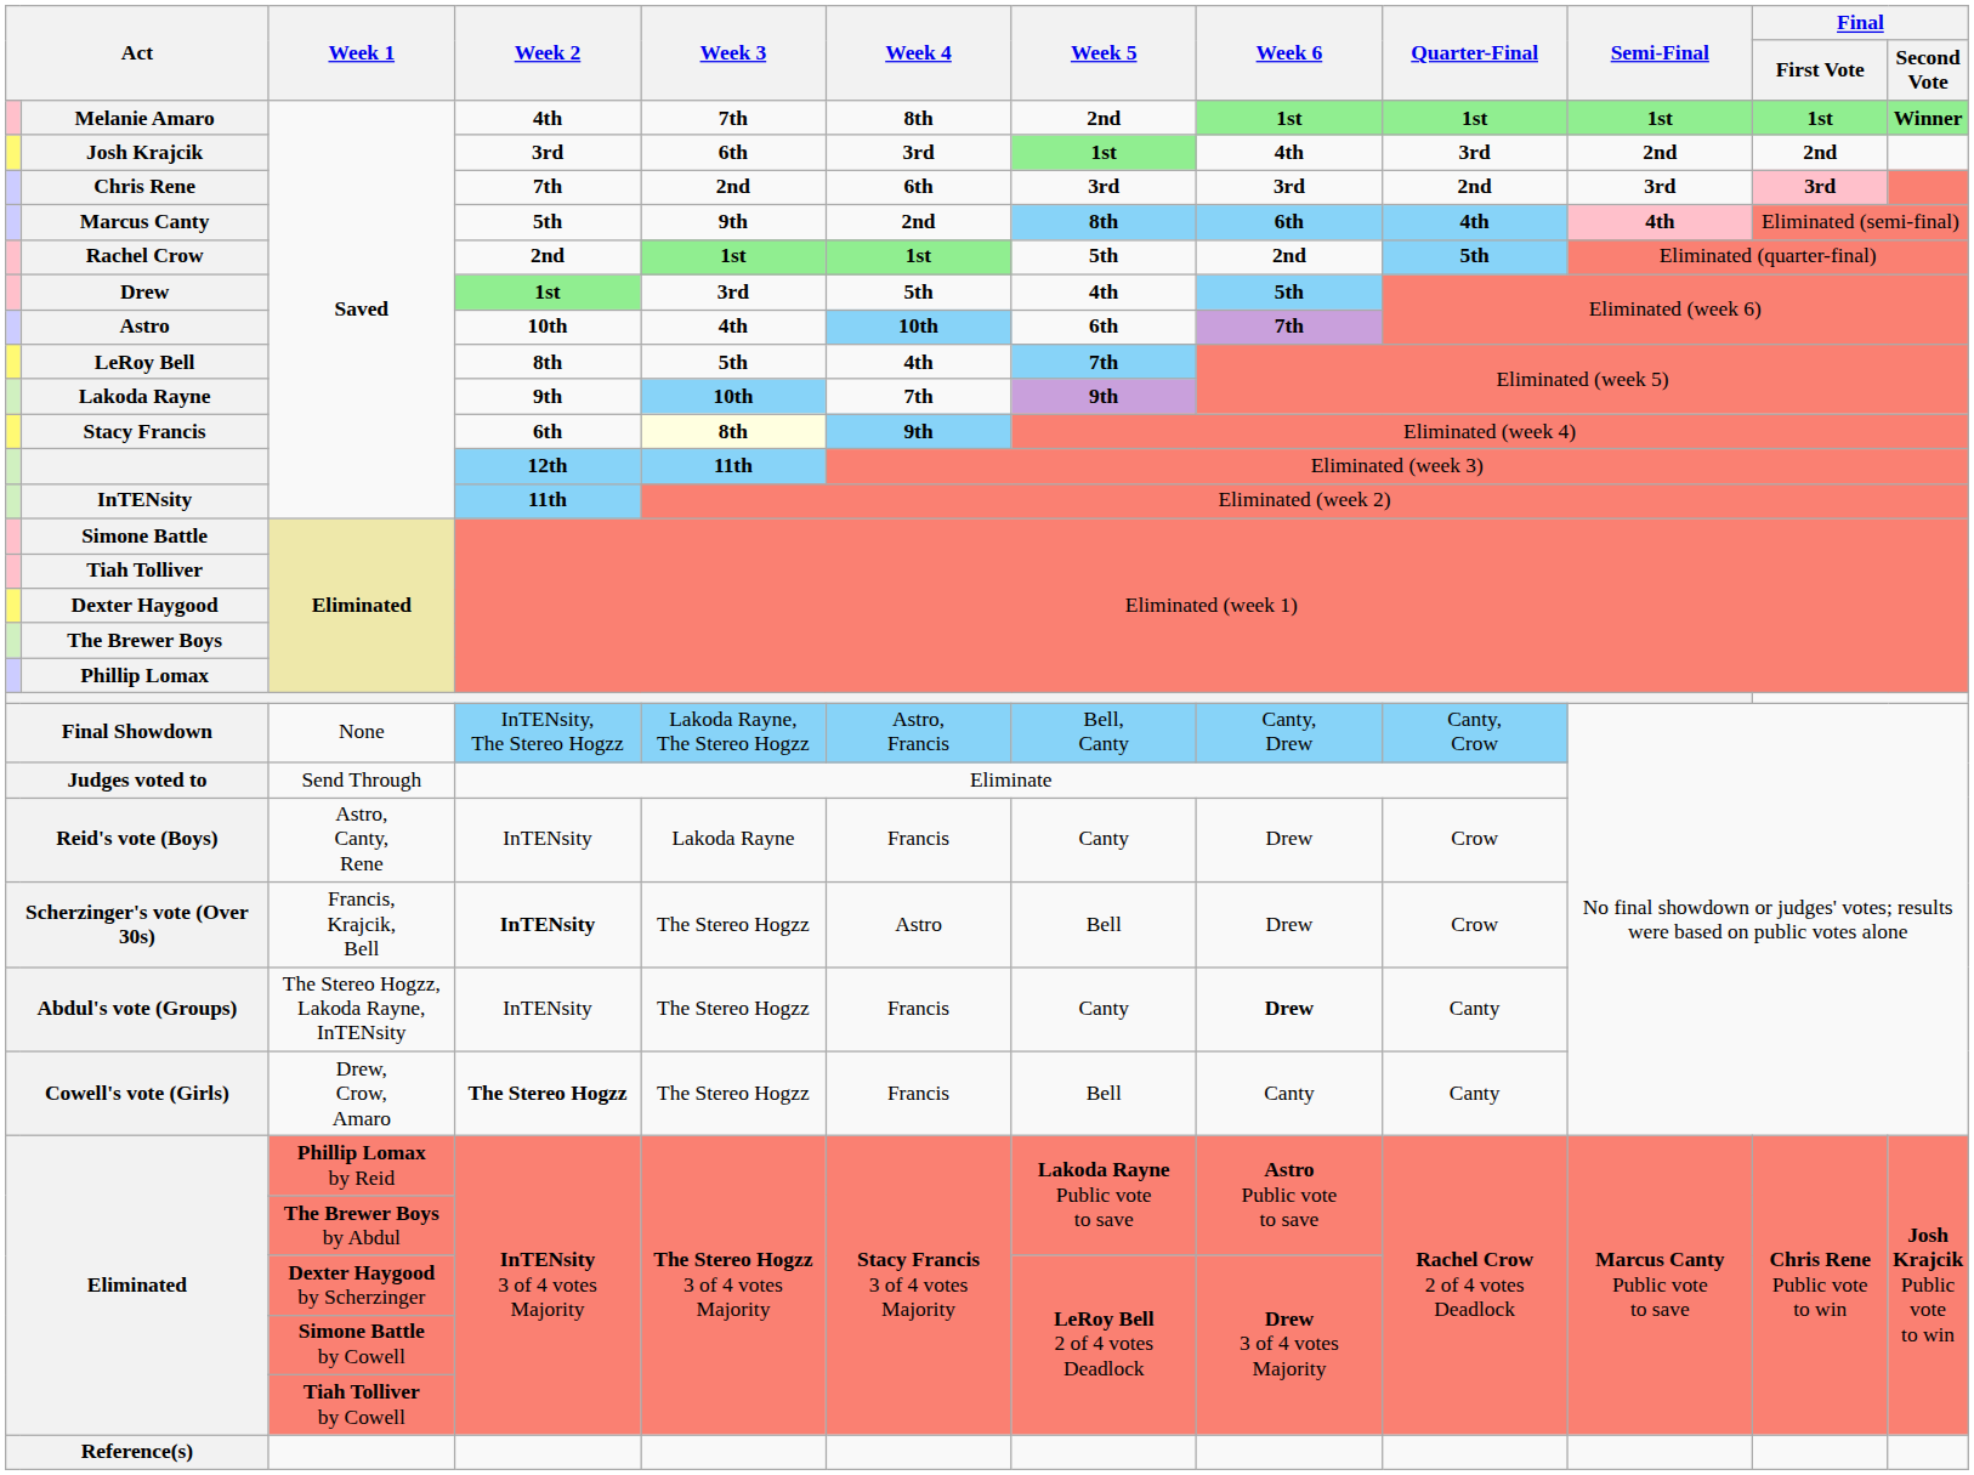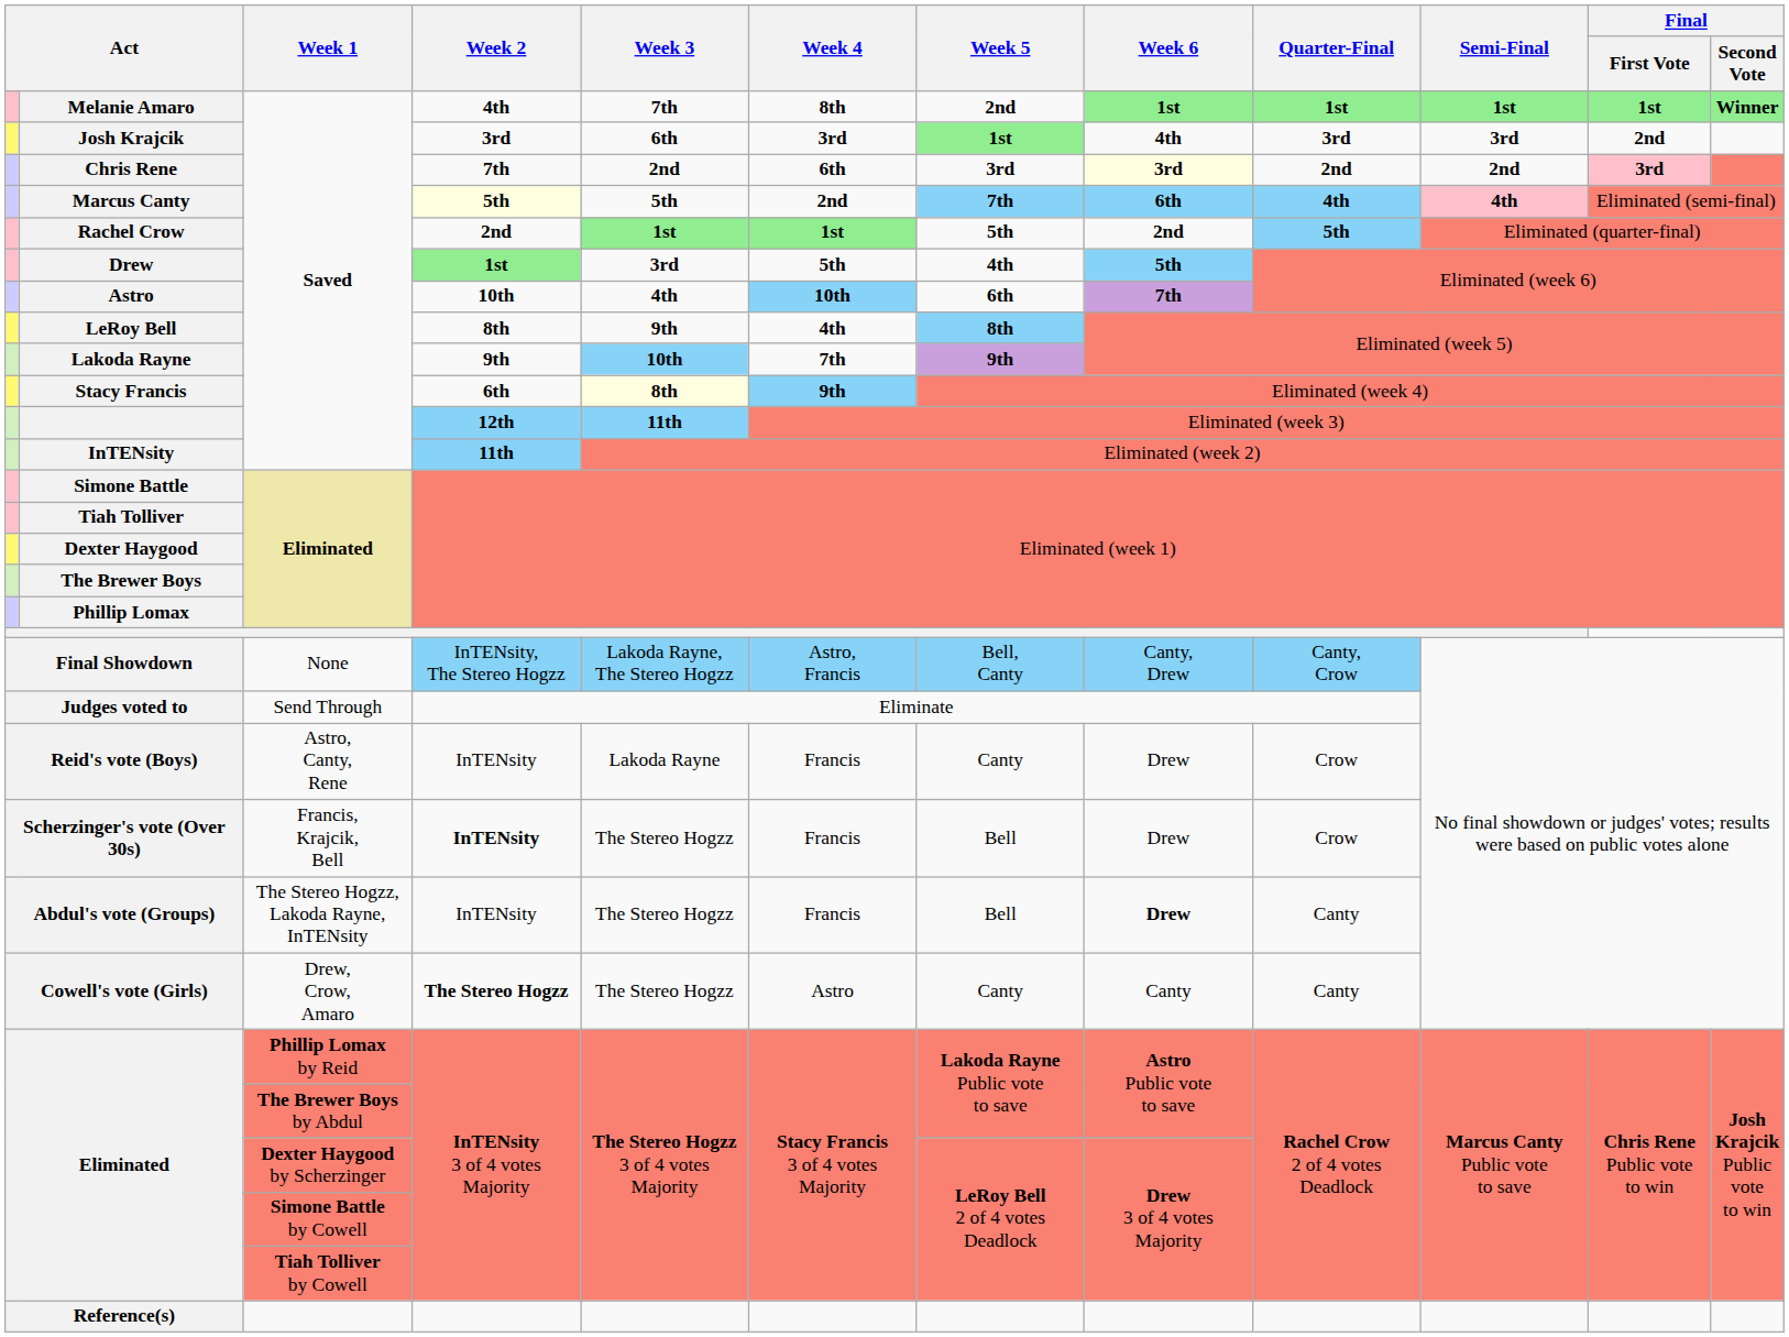Josh Krajcik | Semi-Final: 2nd -> 3rd
Chris Rene | Week 6: no background -> lightyellow background
Chris Rene | Semi-Final: 3rd -> 2nd
Marcus Canty | Week 2: no background -> lightyellow background
Marcus Canty | Week 3: 9th -> 5th
Marcus Canty | Week 5: 8th -> 7th
LeRoy Bell | Week 3: 5th -> 9th
LeRoy Bell | Week 5: 7th -> 8th
Scherzinger's vote (Over 30s) | Week 4: Astro -> Francis
Abdul's vote (Groups) | Week 5: Canty -> Bell
Cowell's vote (Girls) | Week 4: Francis -> Astro
Cowell's vote (Girls) | Week 5: Bell -> Canty
